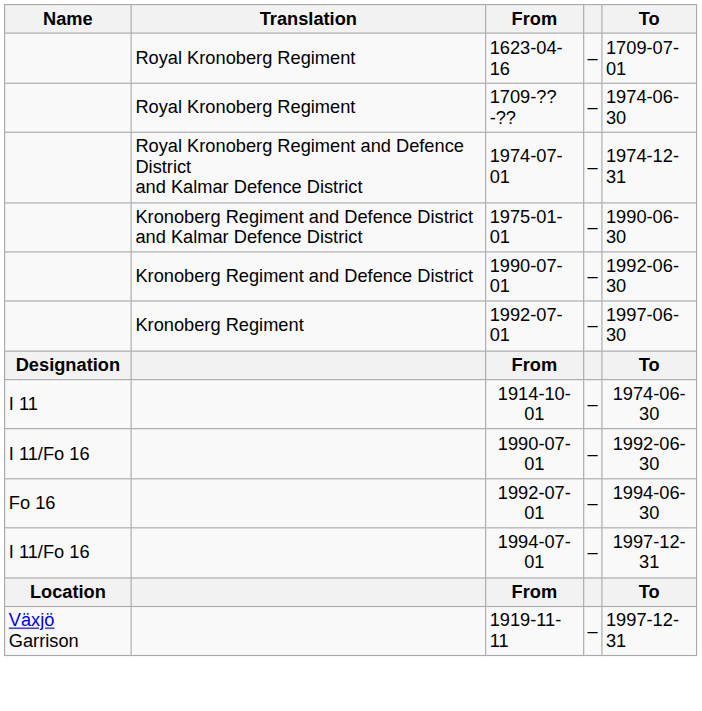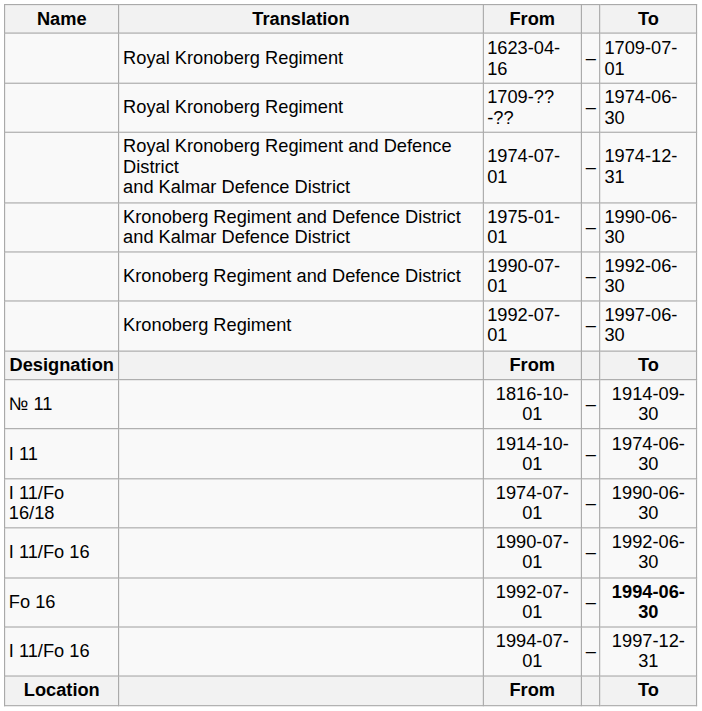+ row: № 11 | 1816-10-01 | – | 1914-09-30
+ row: I 11/Fo 16/18 | 1974-07-01 | – | 1990-06-30
Fo 16 / 1992-07-01 | To: normal -> bold
- row: Växjö Garrison | 1919-11-11 | – | 1997-12-31
